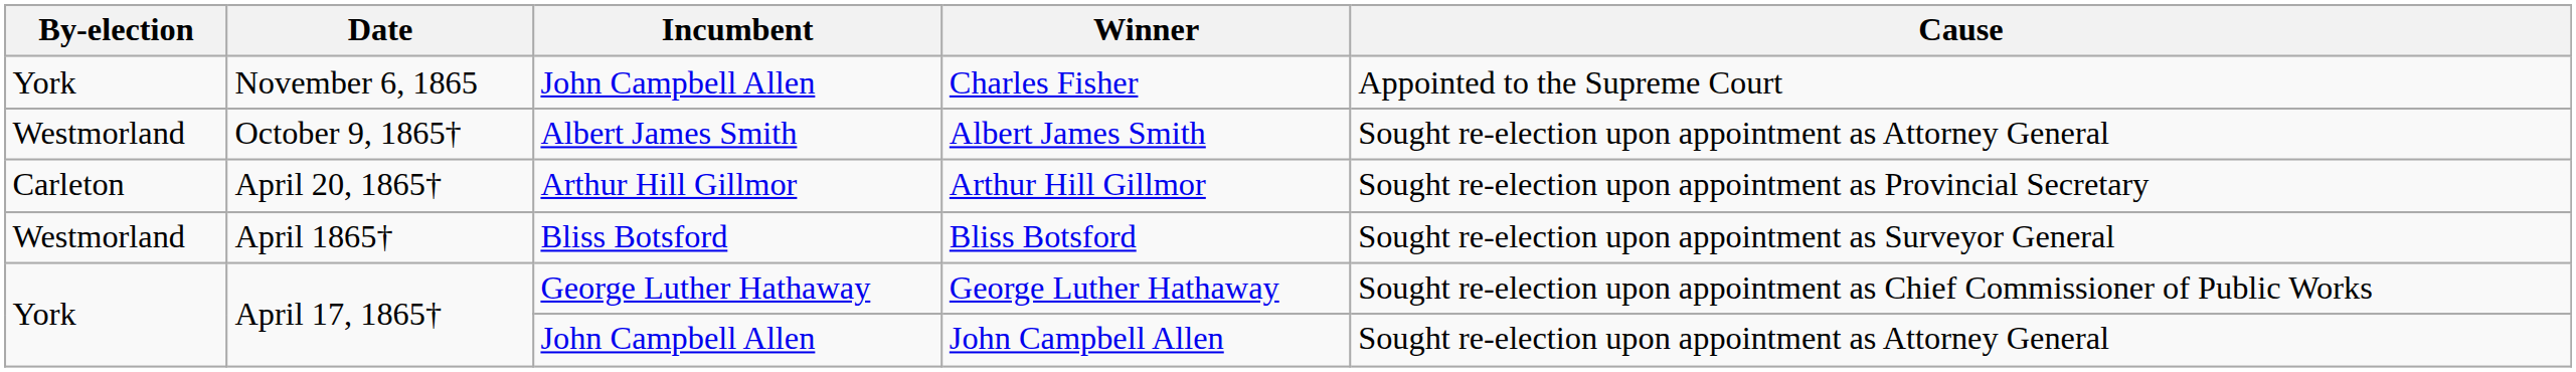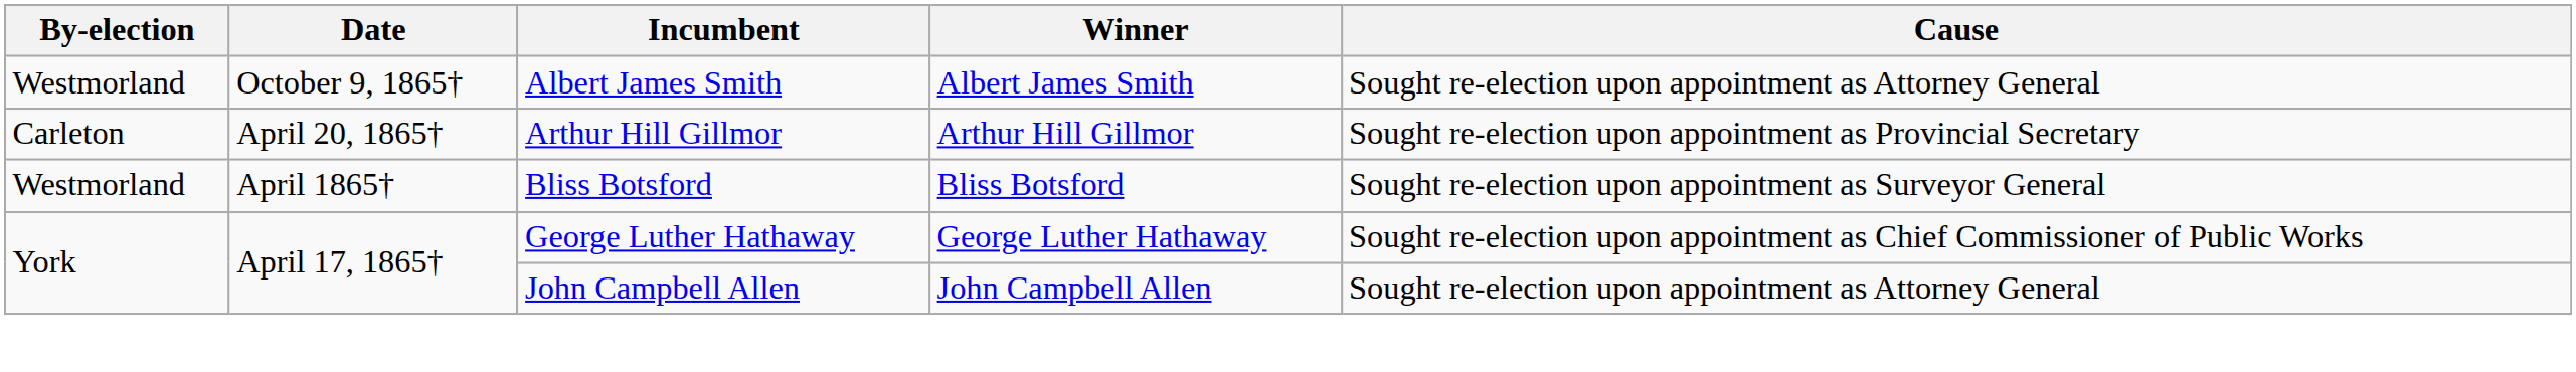- row: York | November 6, 1865 | John Campbell Allen | Charles Fisher | Appointed to the Supreme Court
